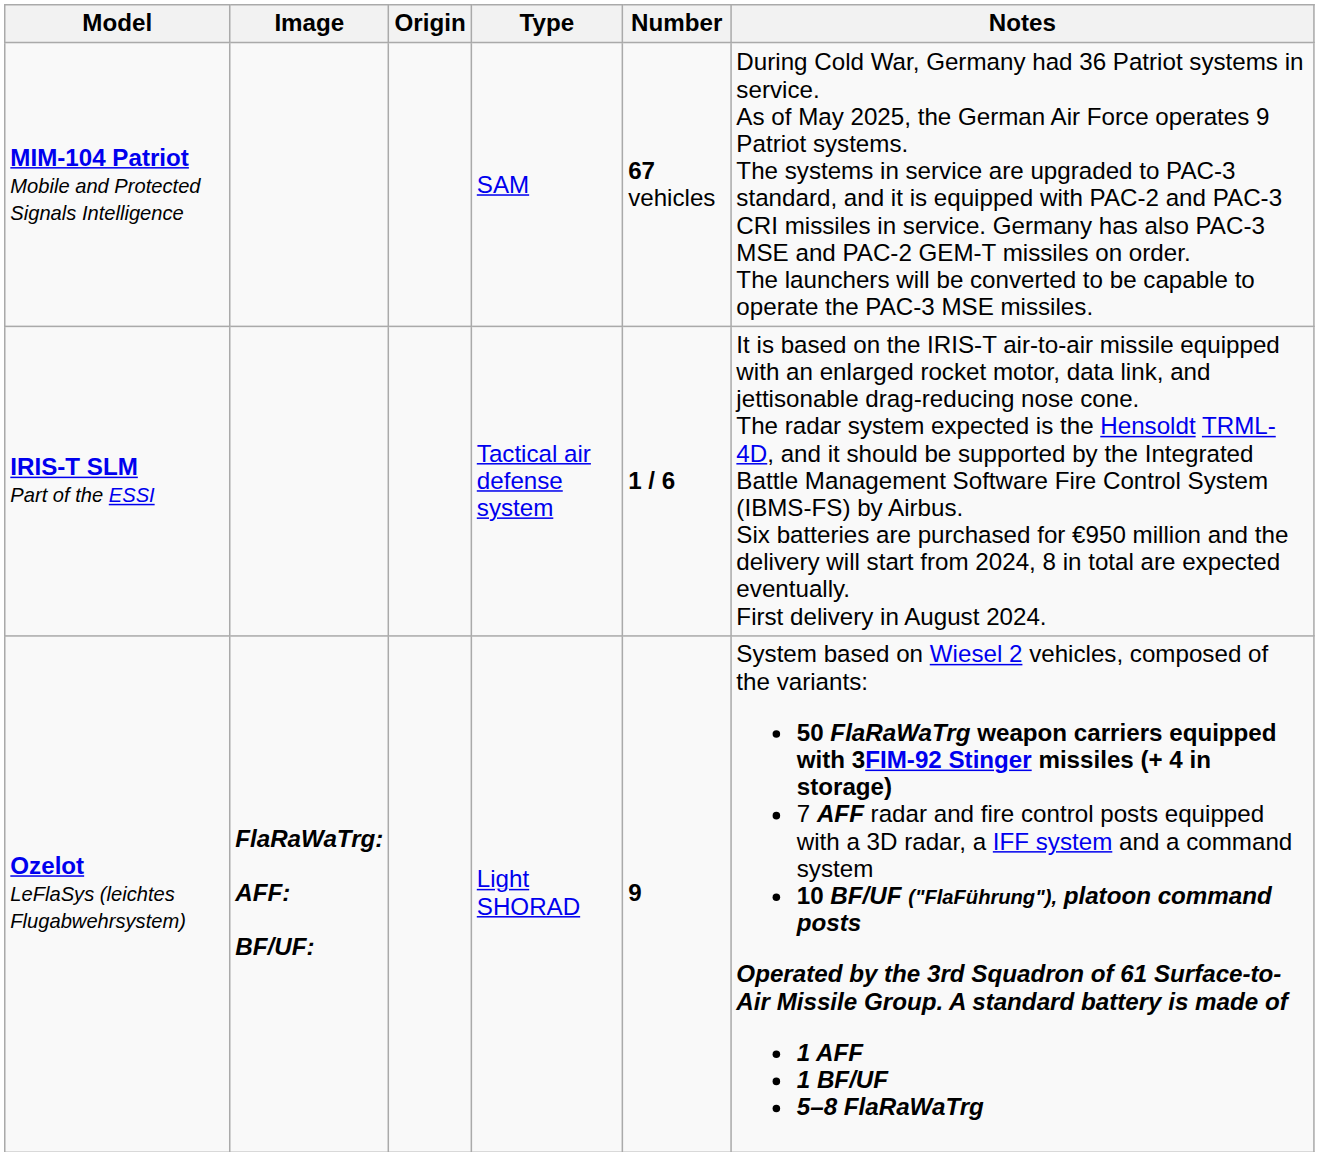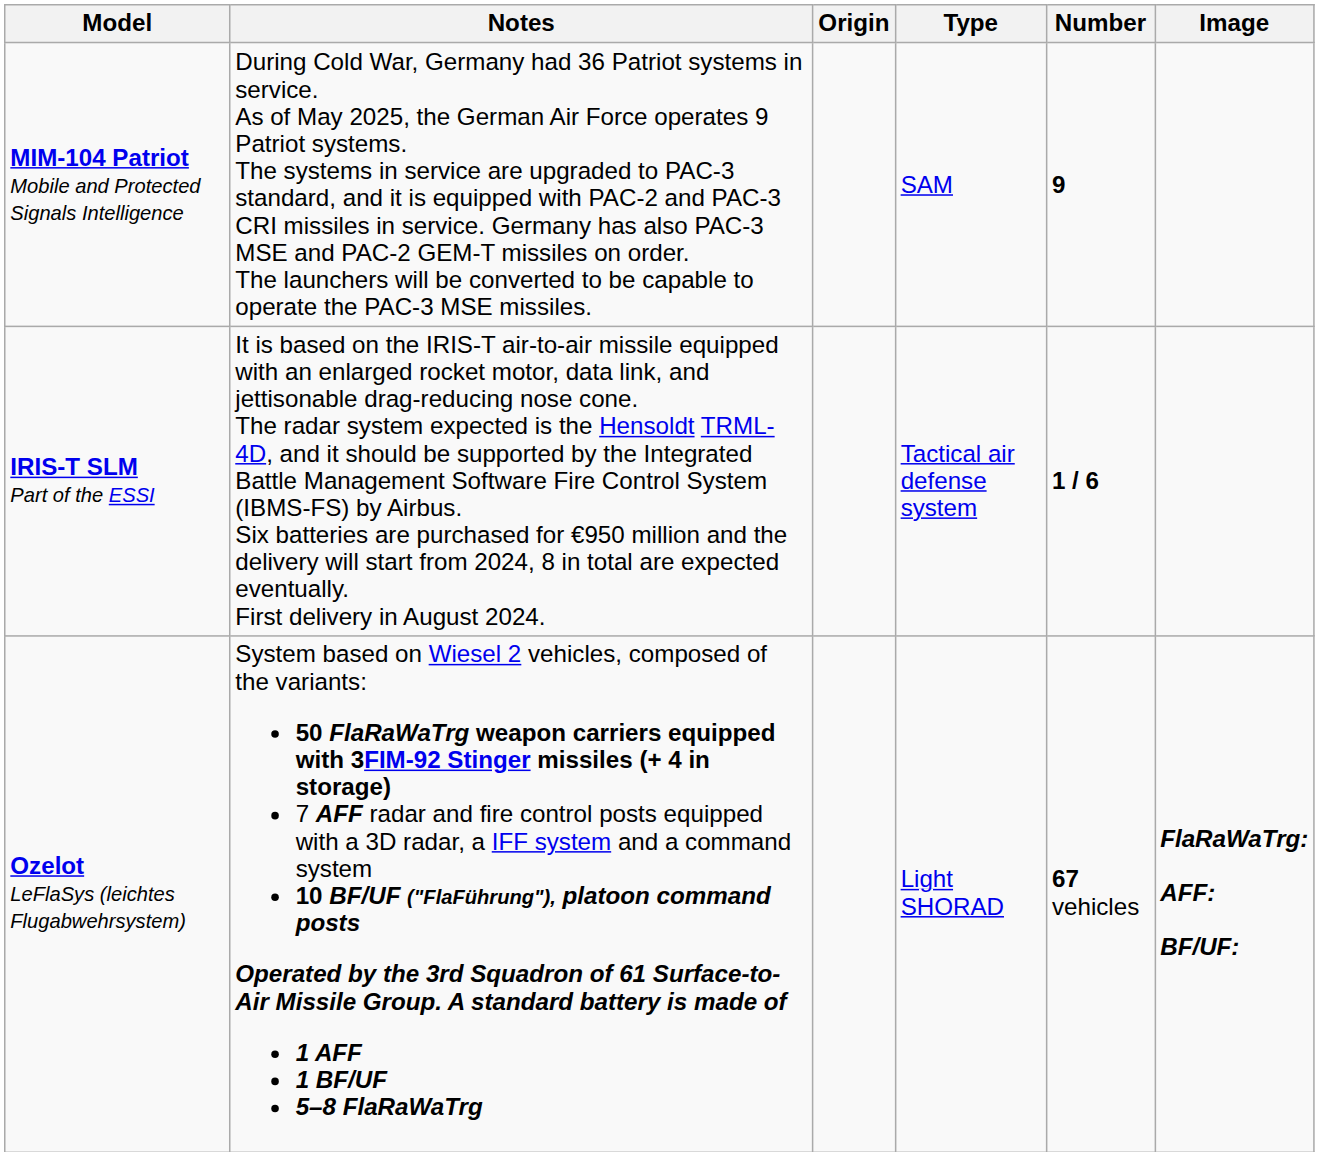columns swapped: Image <-> Notes
MIM-104 Patriot Mobile and Protected Signals Intelligence | Number: 67 vehicles -> 9
Ozelot LeFlaSys (leichtes Flugabwehrsystem) | Number: 9 -> 67 vehicles
